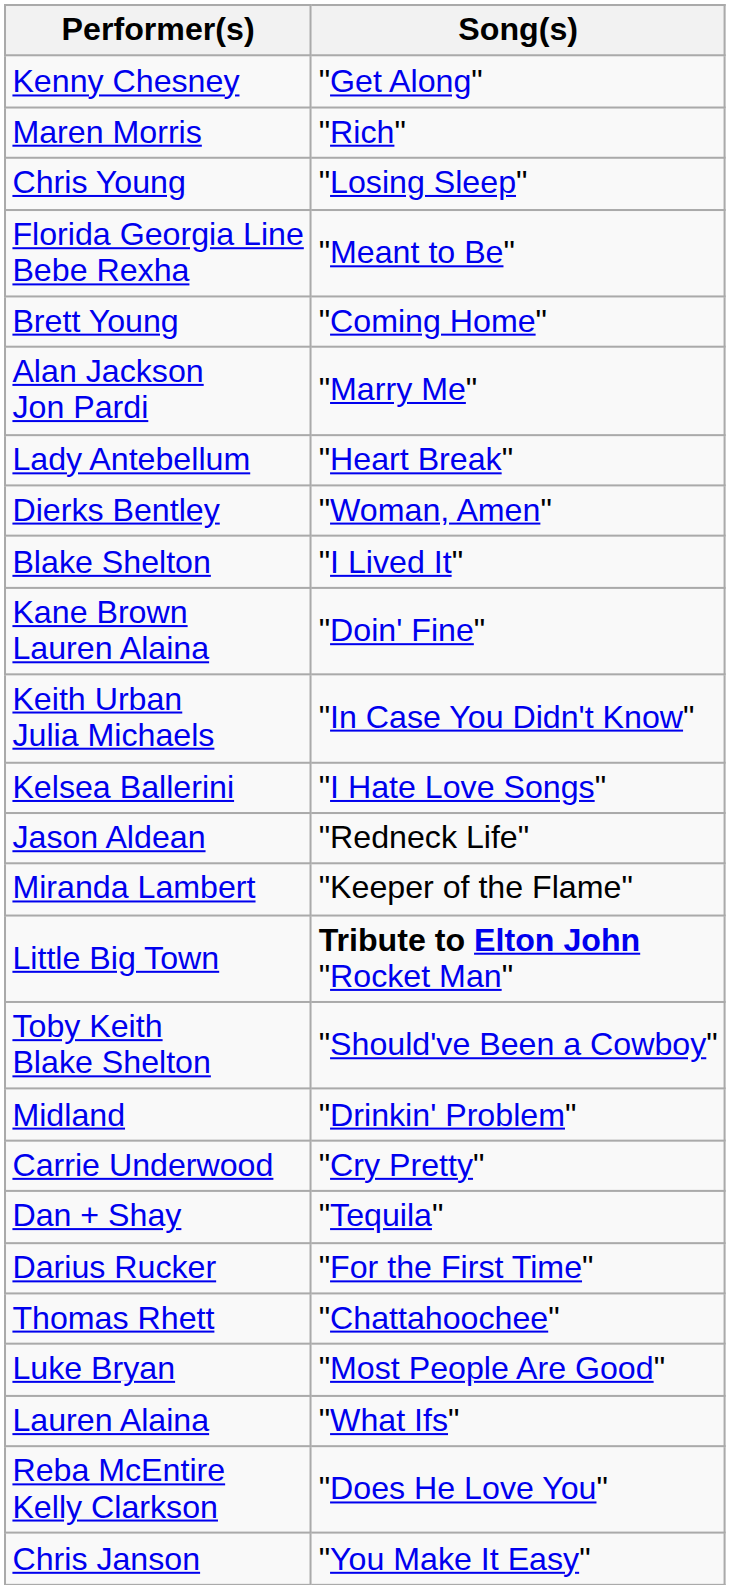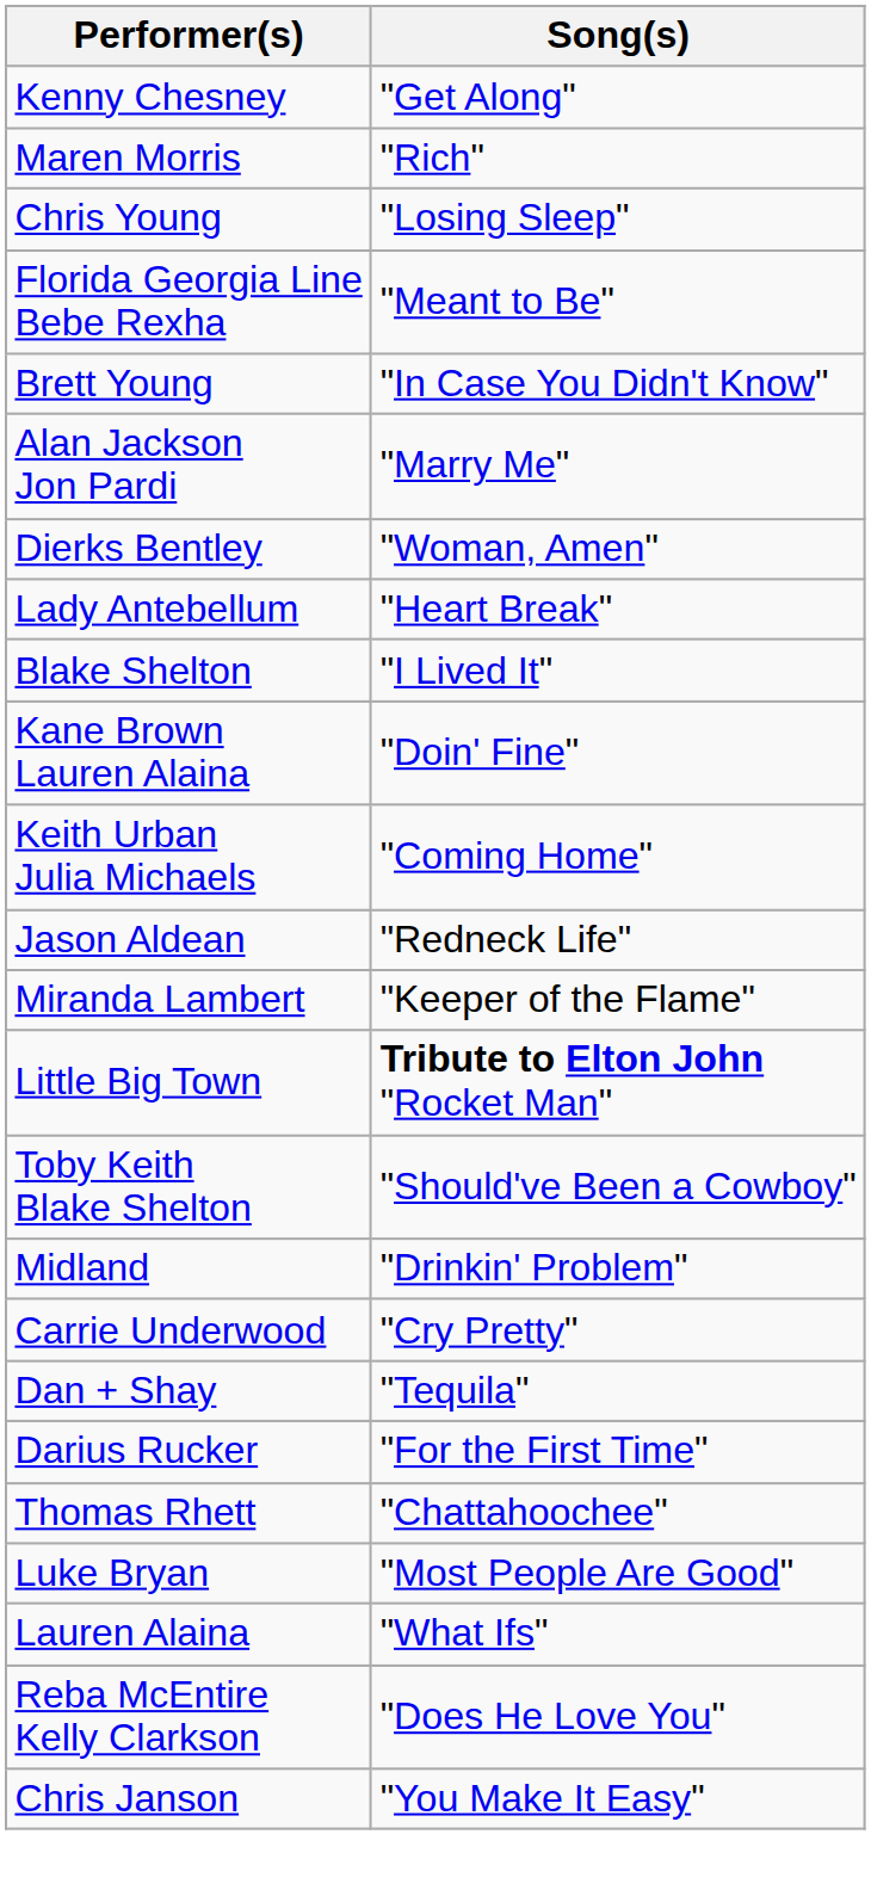Brett Young | Song(s): "Coming Home" -> "In Case You Didn't Know"
rows swapped: Lady Antebellum <-> Dierks Bentley
Keith Urban Julia Michaels | Song(s): "In Case You Didn't Know" -> "Coming Home"
- row: Kelsea Ballerini | "I Hate Love Songs"
